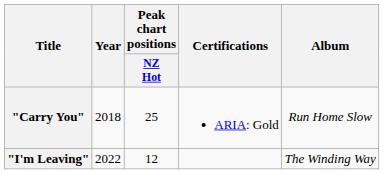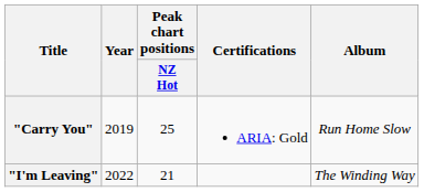"Carry You" | Year: 2018 -> 2019
"I'm Leaving" | Peak chart positions / NZ Hot: 12 -> 21
